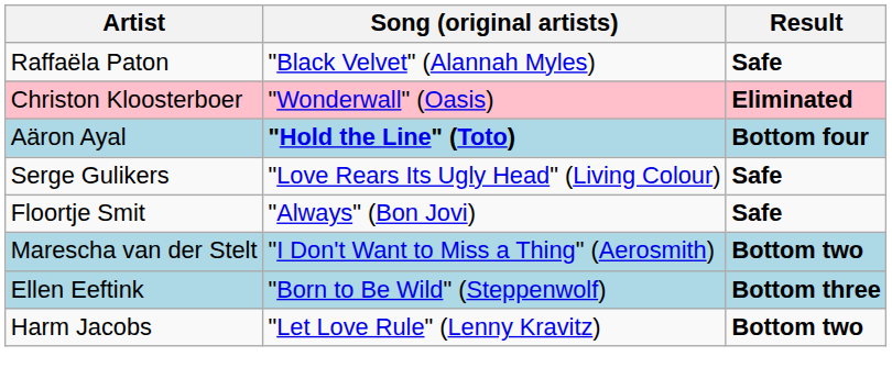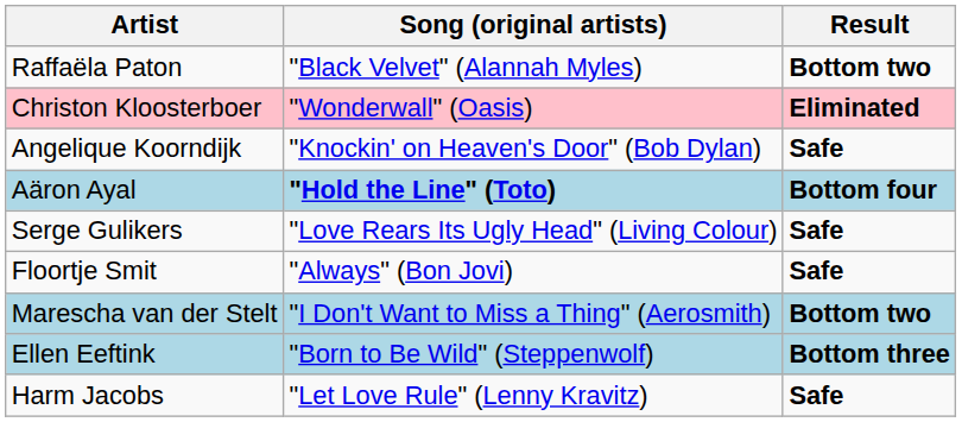Raffaëla Paton | Result: Safe -> Bottom two
+ row: Angelique Koorndijk | "Knockin' on Heaven's Door" (Bob Dylan) | Safe
Harm Jacobs | Result: Bottom two -> Safe
